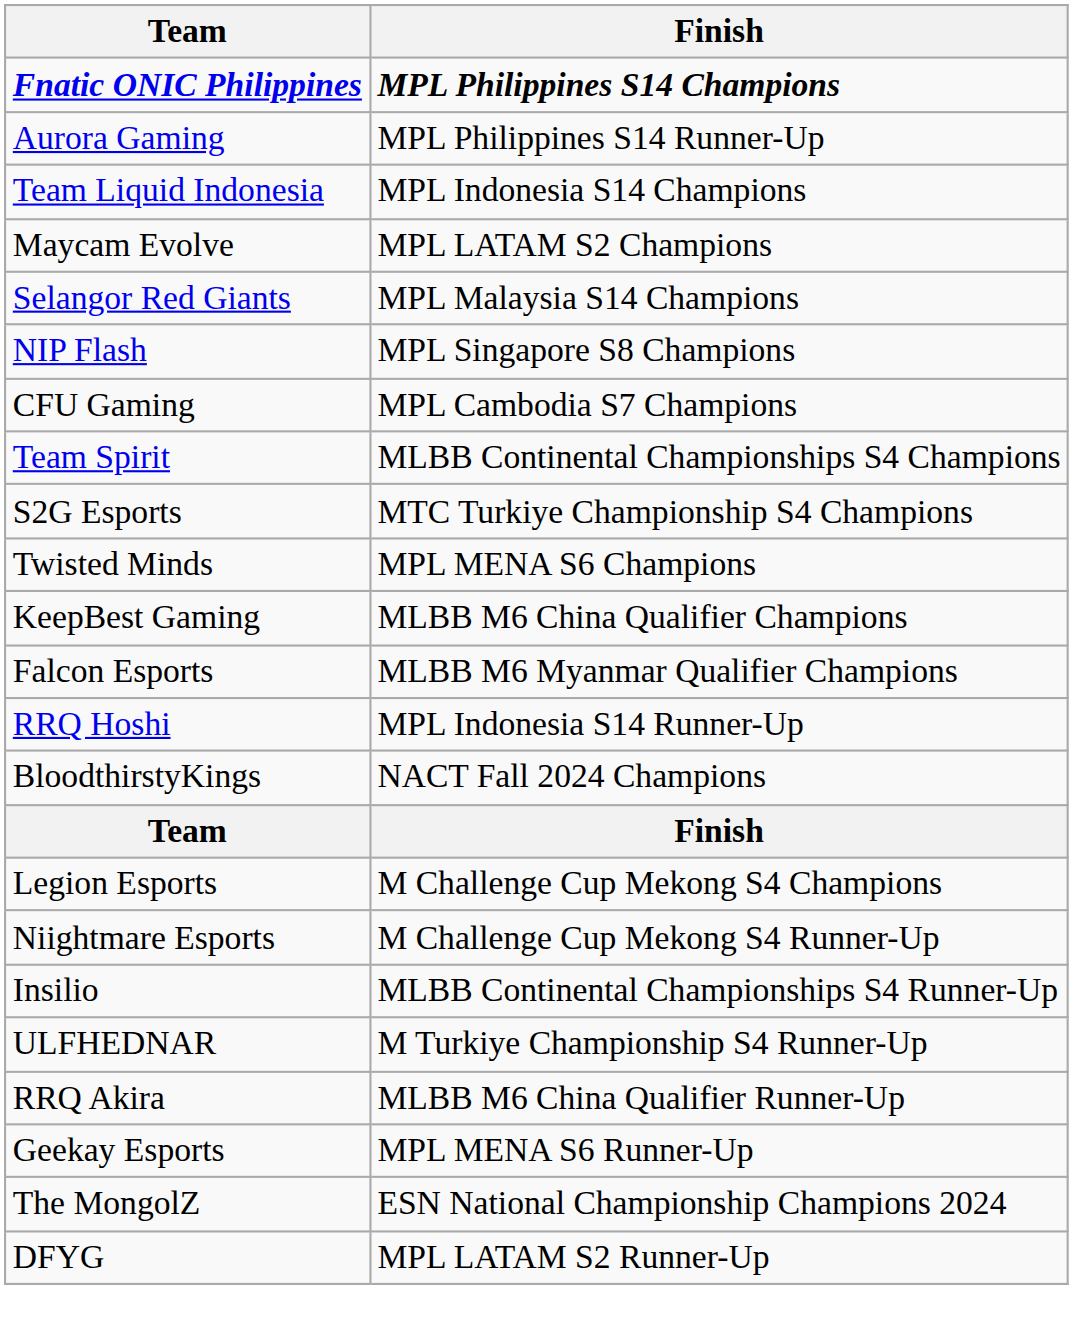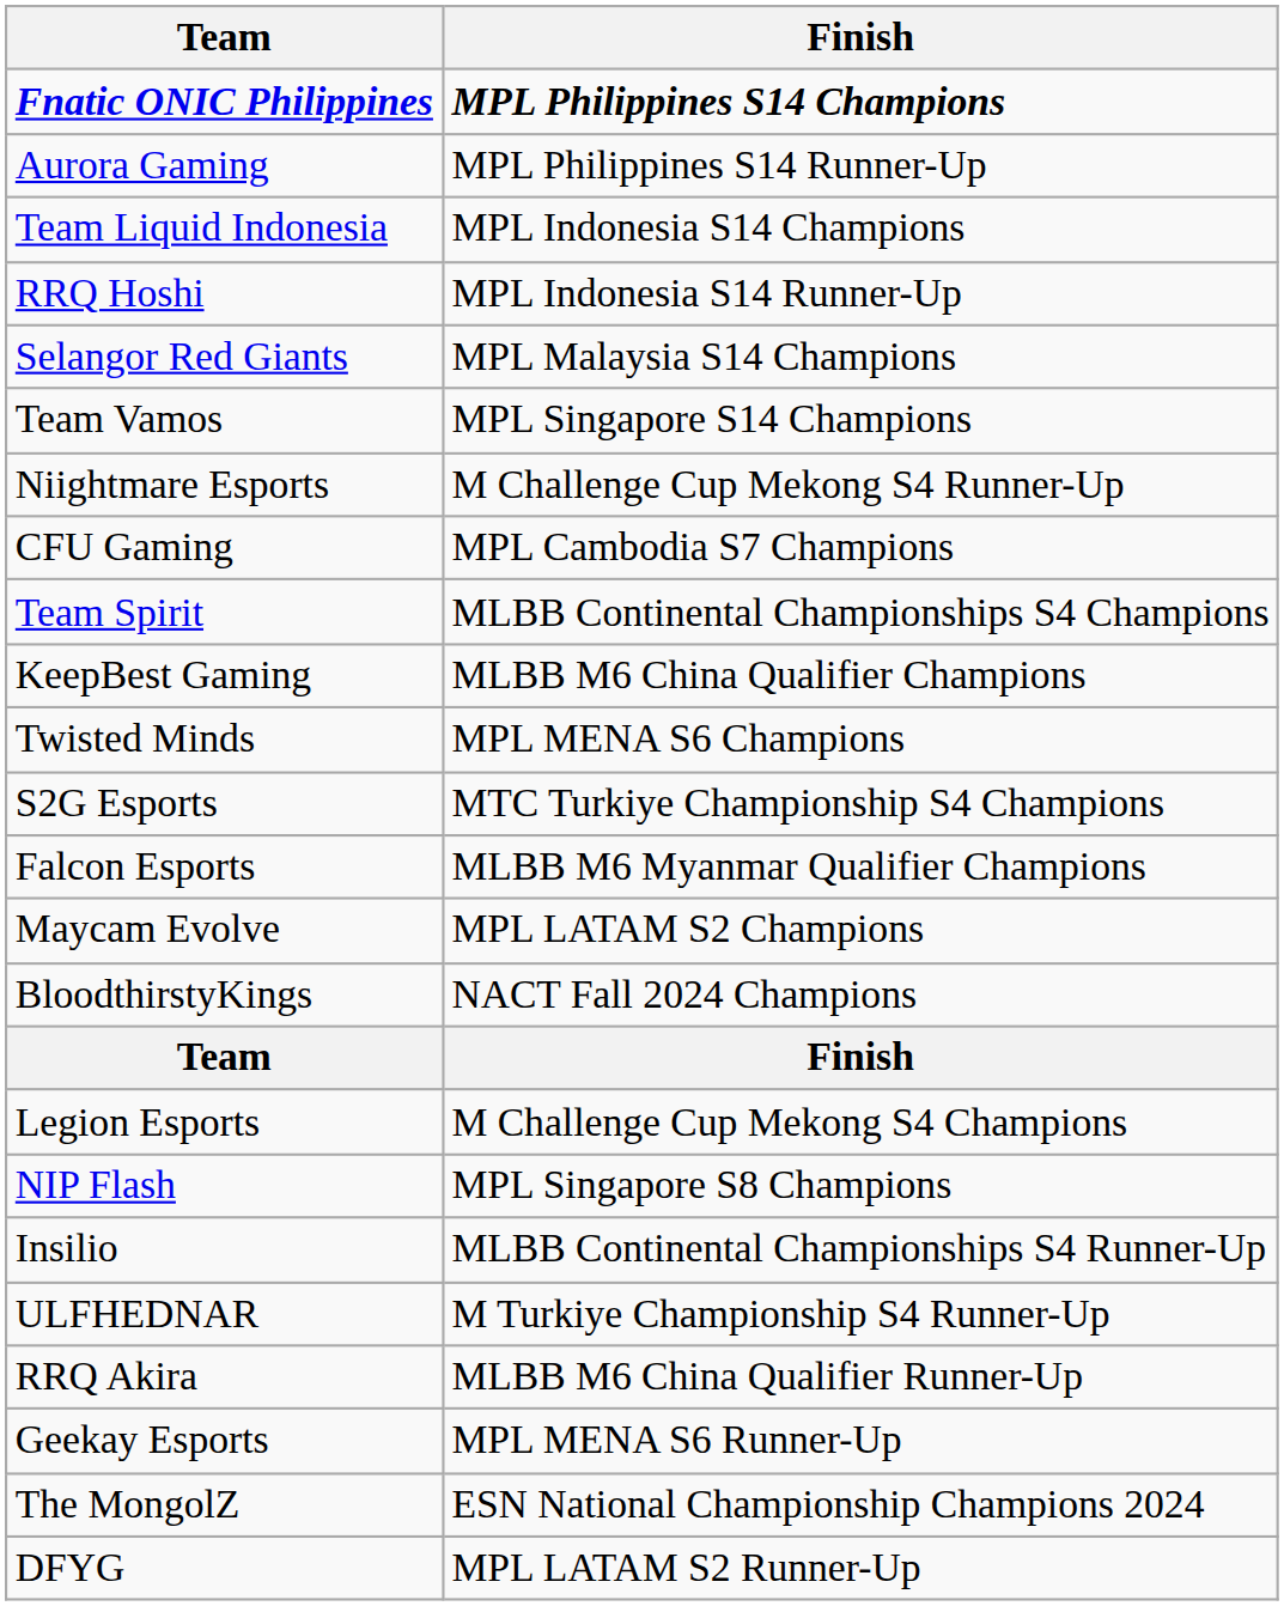rows swapped: RRQ Hoshi <-> Maycam Evolve
+ row: Team Vamos | MPL Singapore S14 Champions
rows swapped: NIP Flash <-> Niightmare Esports
rows swapped: S2G Esports <-> KeepBest Gaming
